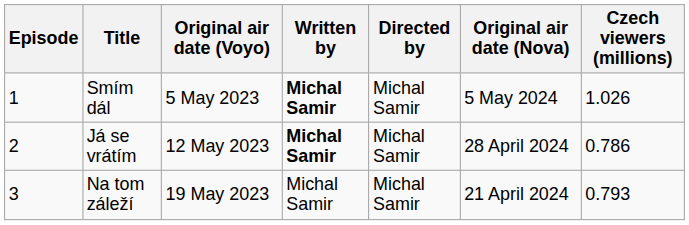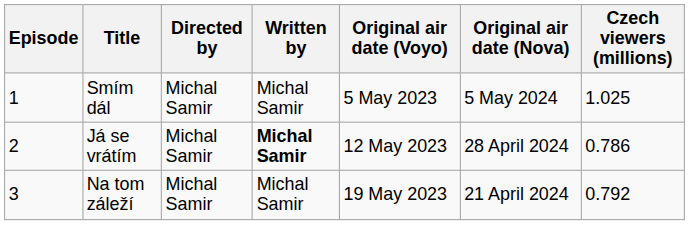columns swapped: Directed by <-> Original air date (Voyo)
Smím dál | Written by: bold -> normal
Smím dál | Czech viewers (millions): 1.026 -> 1.025
Na tom záleží | Czech viewers (millions): 0.793 -> 0.792
